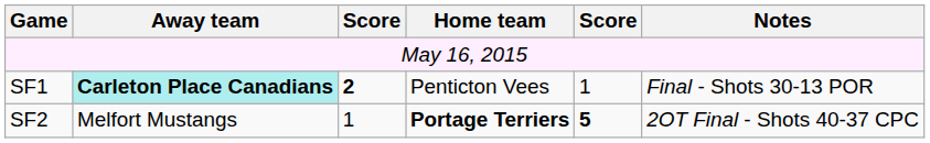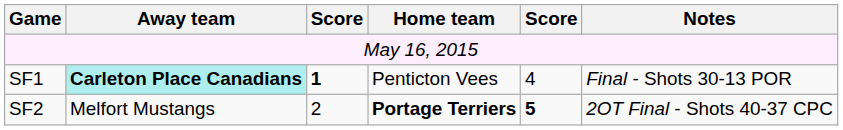SF1 | column 3: 2 -> 1
SF1 | column 5: 1 -> 4
SF2 | column 3: 1 -> 2
